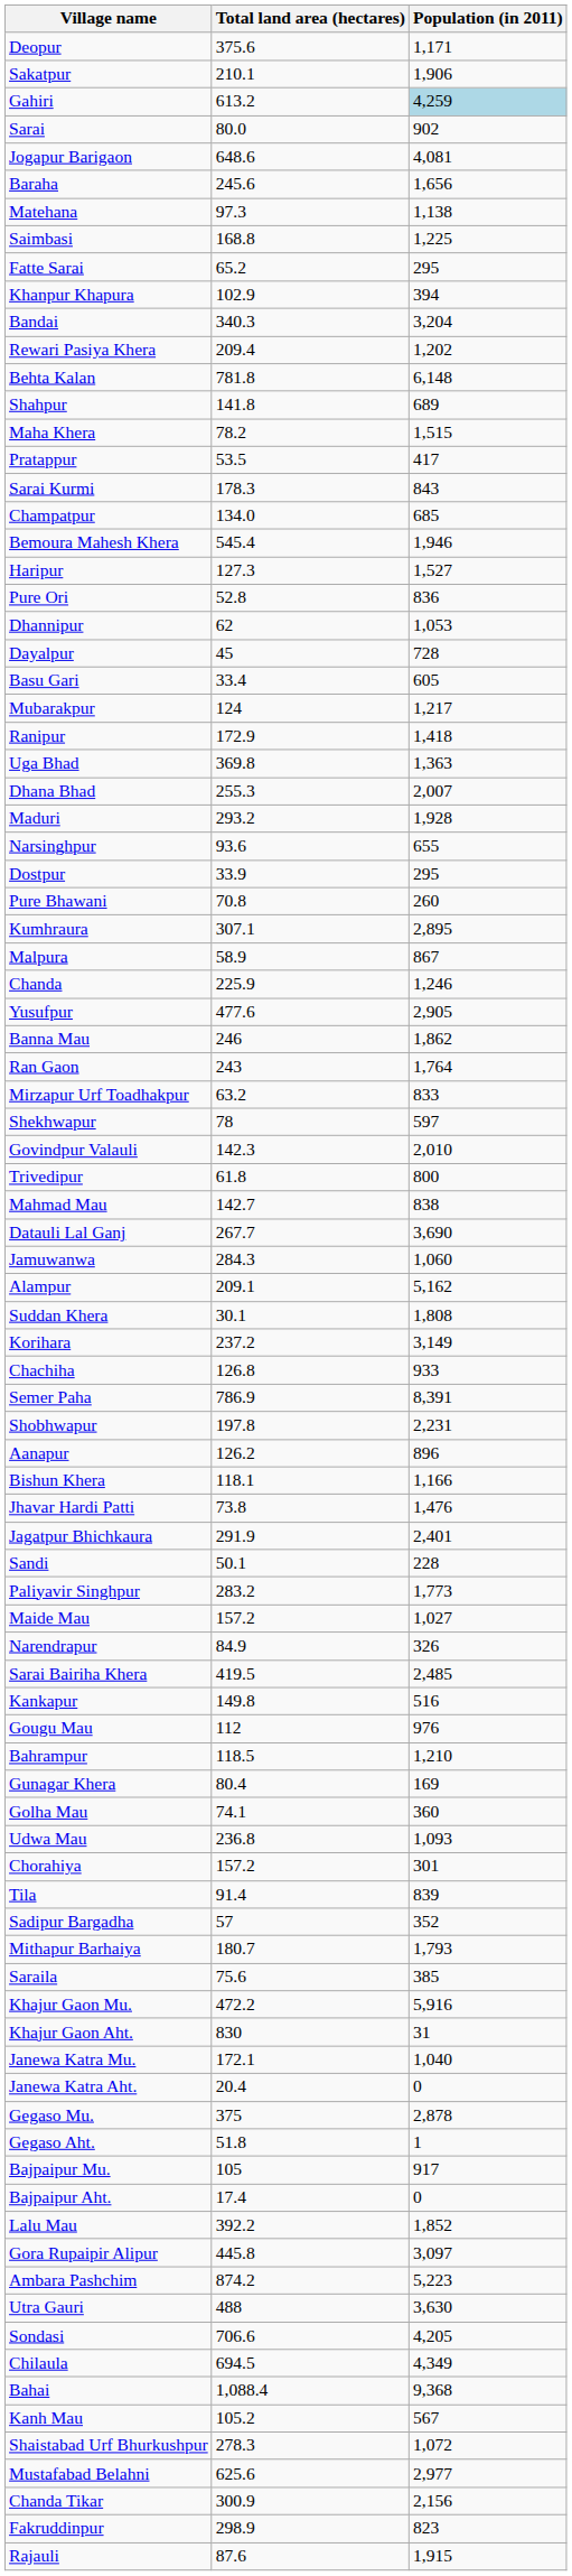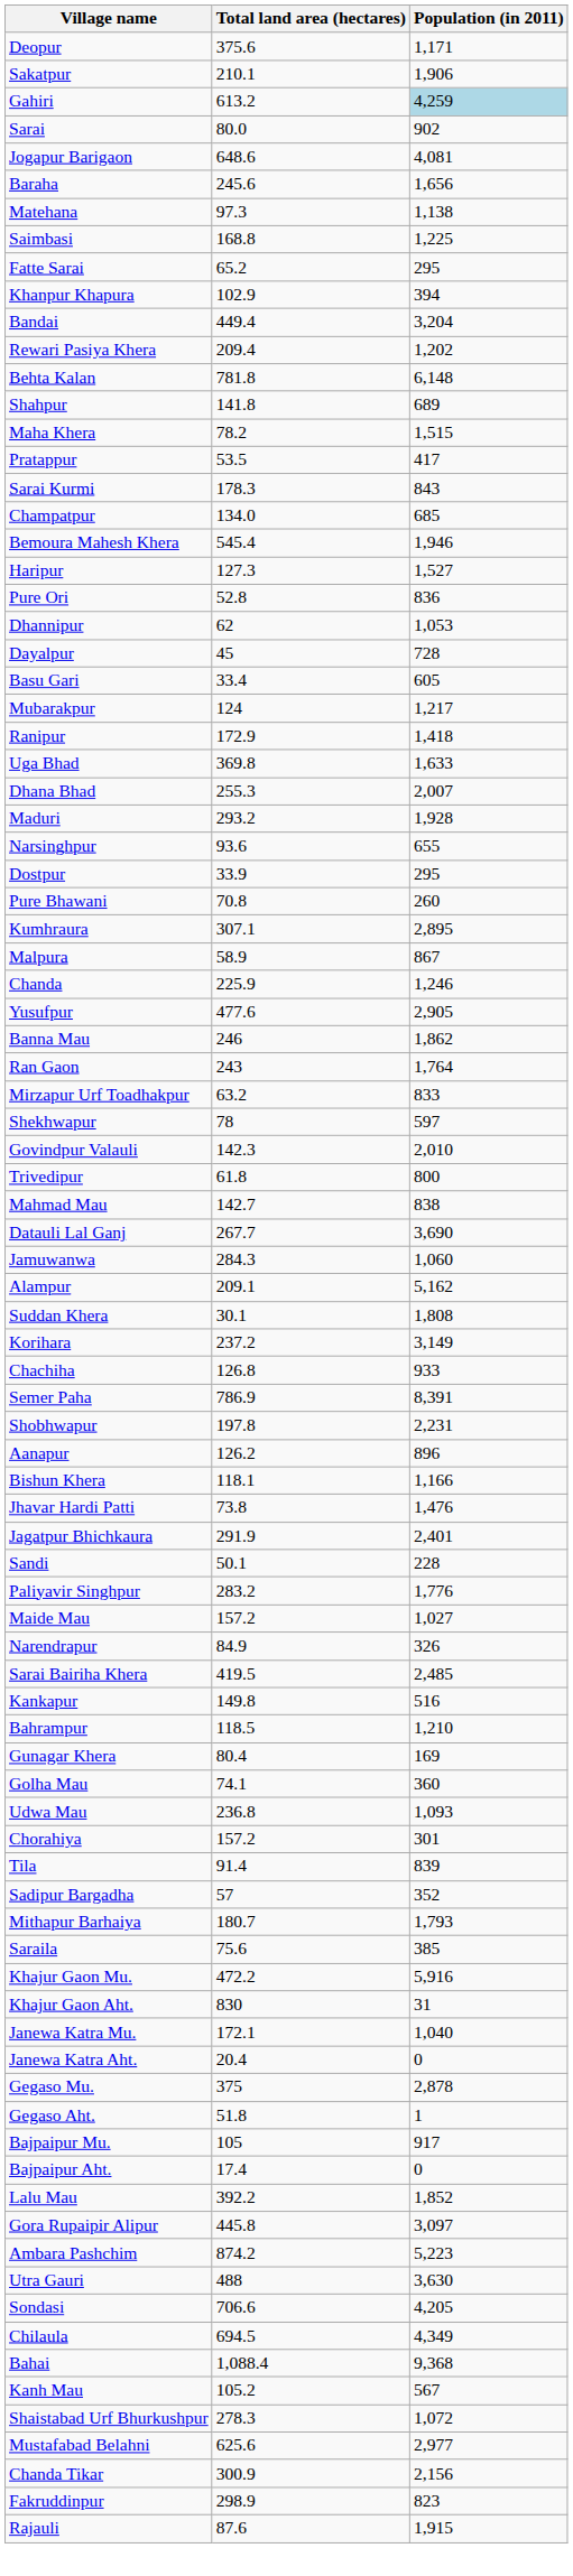Bandai | Total land area (hectares): 340.3 -> 449.4
Uga Bhad | Population (in 2011): 1,363 -> 1,633
Paliyavir Singhpur | Population (in 2011): 1,773 -> 1,776
- row: Gougu Mau | 112 | 976
